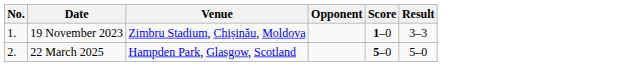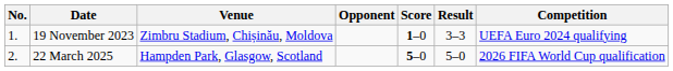+ column: Competition | UEFA Euro 2024 qualifying | 2026 FIFA World Cup qualification
